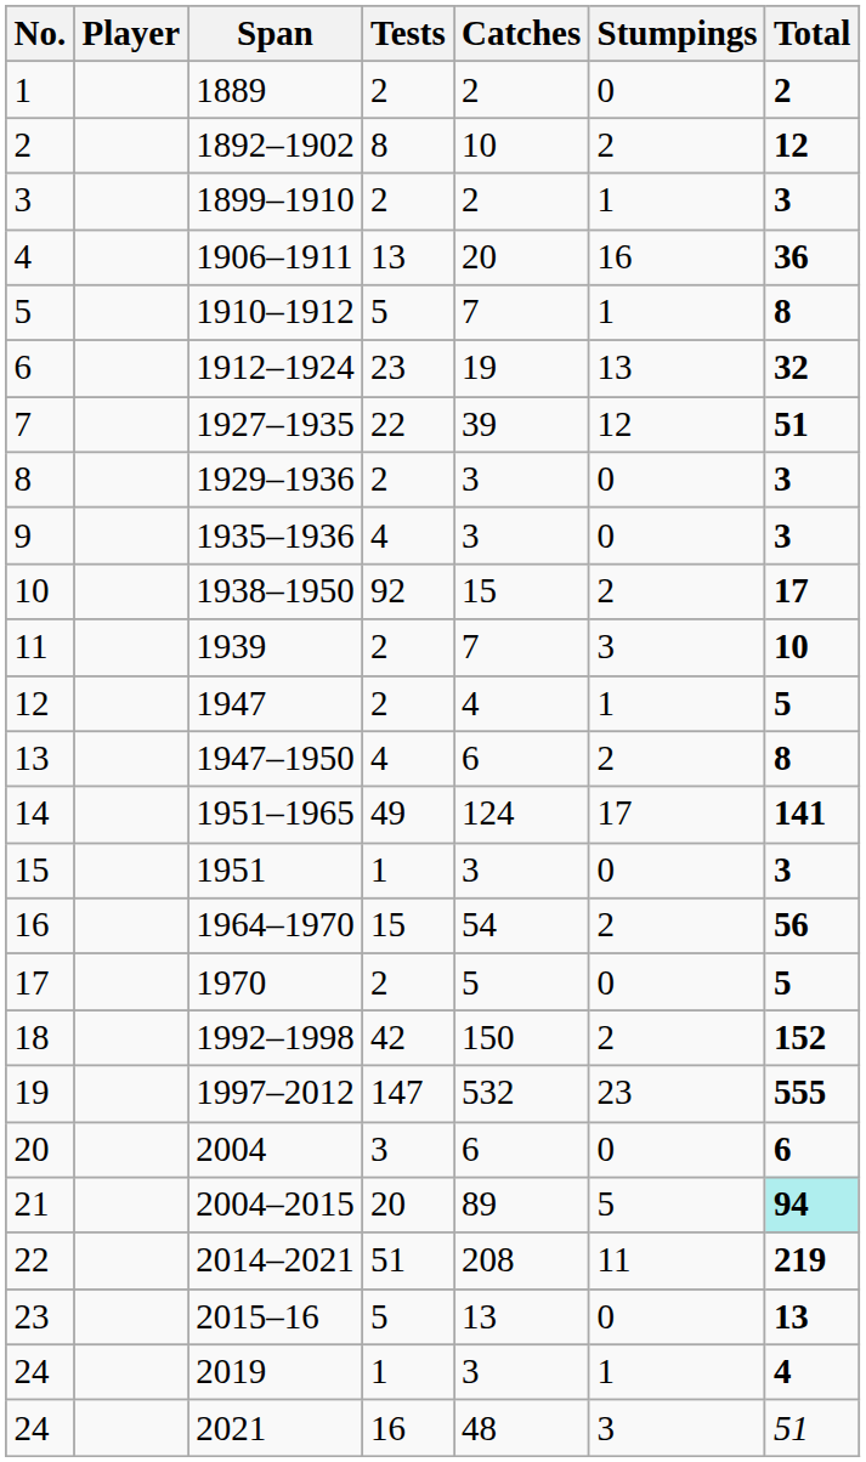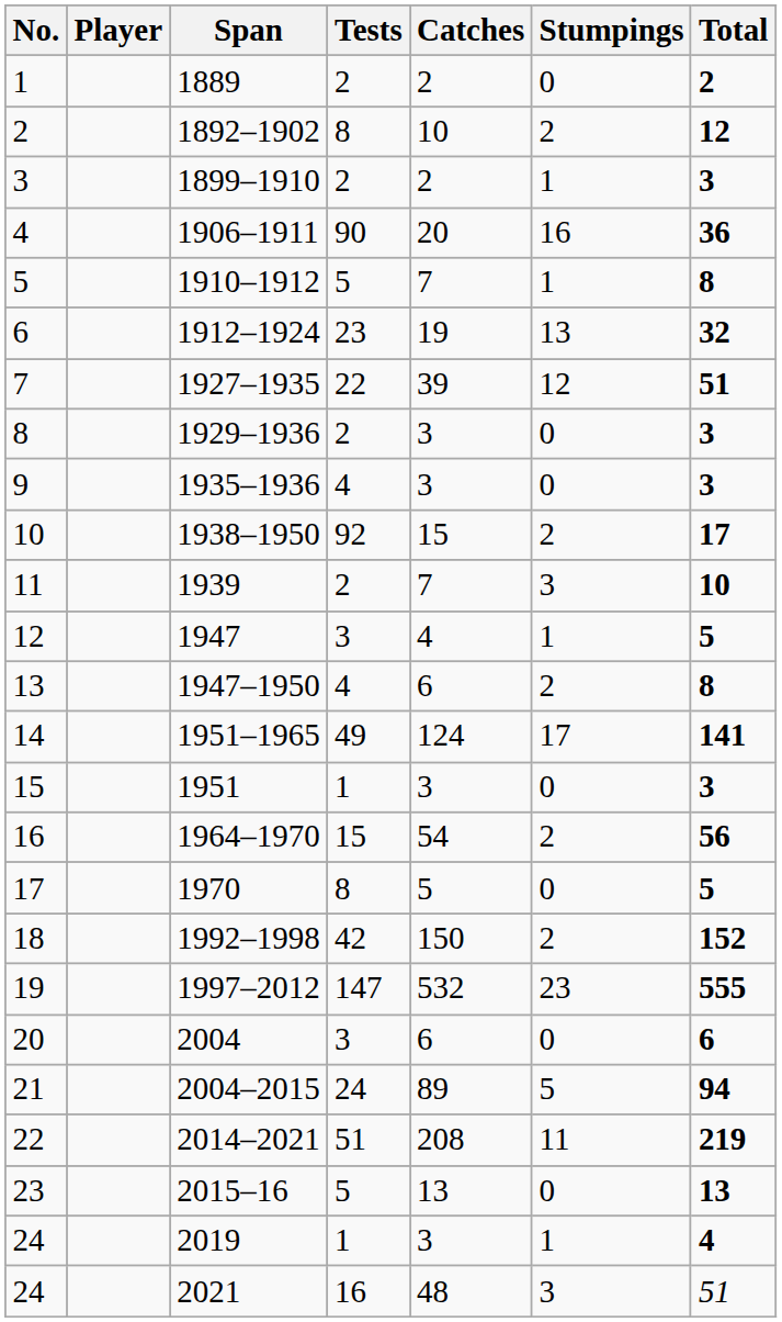1906–1911 | Tests: 13 -> 90
1947 | Tests: 2 -> 3
1970 | Tests: 2 -> 8
2004–2015 | Tests: 20 -> 24
2004–2015 | Total: paleturquoise background -> no background
